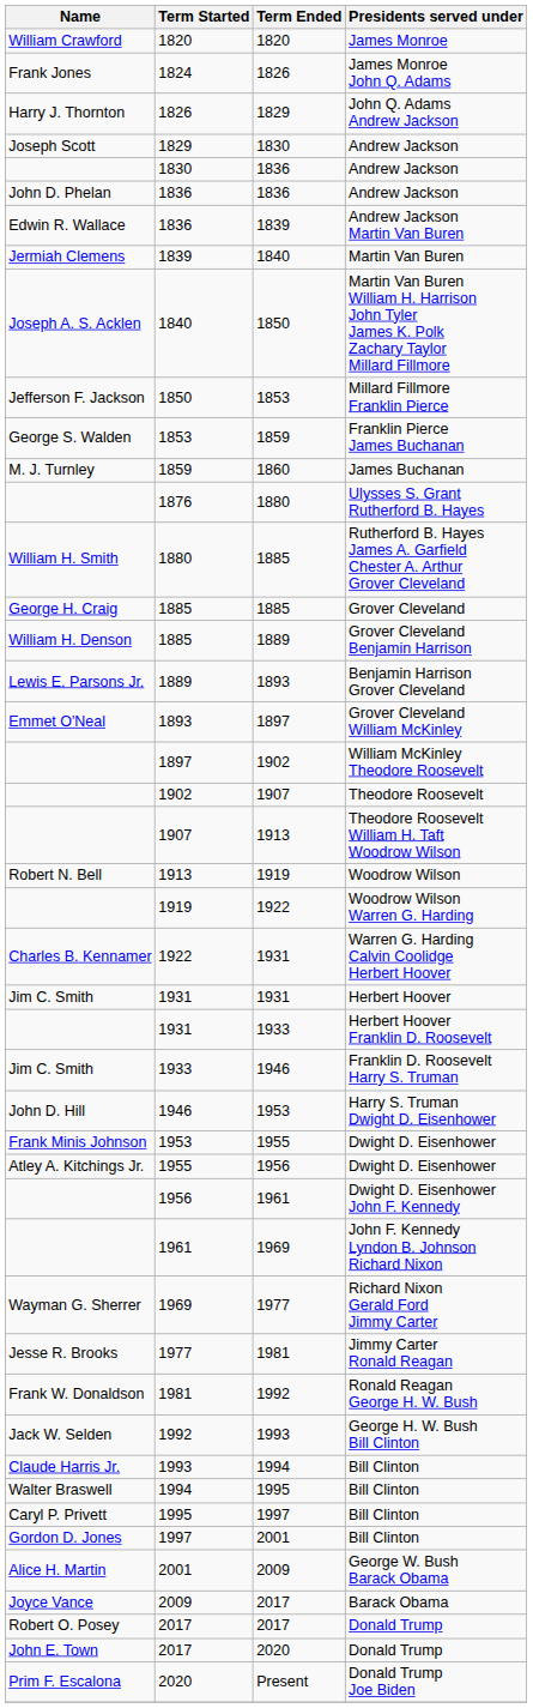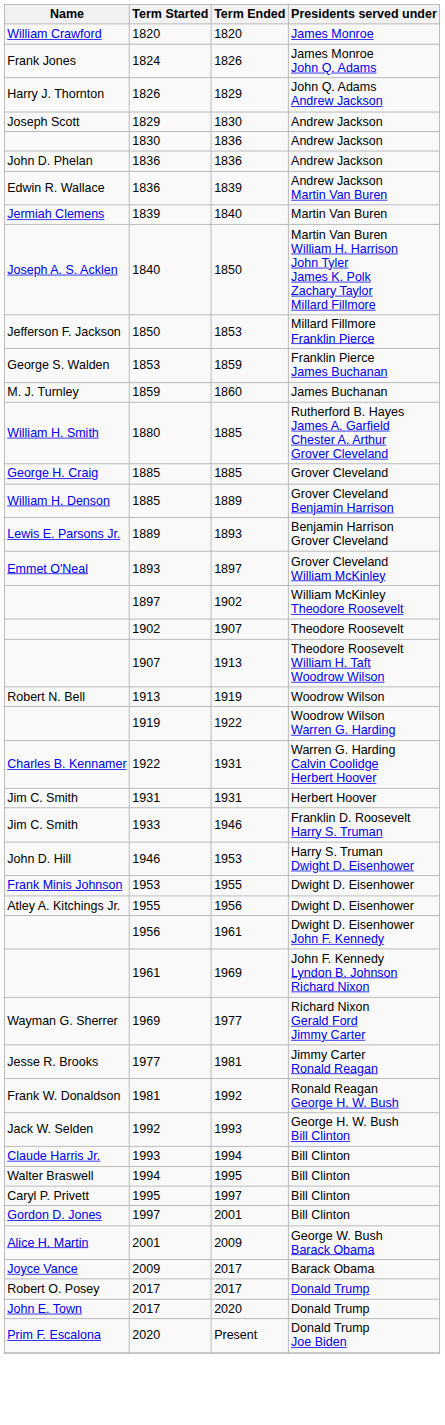- row: 1876 | 1880 | Ulysses S. Grant Rutherford B. Hayes
- row: 1931 | 1933 | Herbert Hoover Franklin D. Roosevelt
